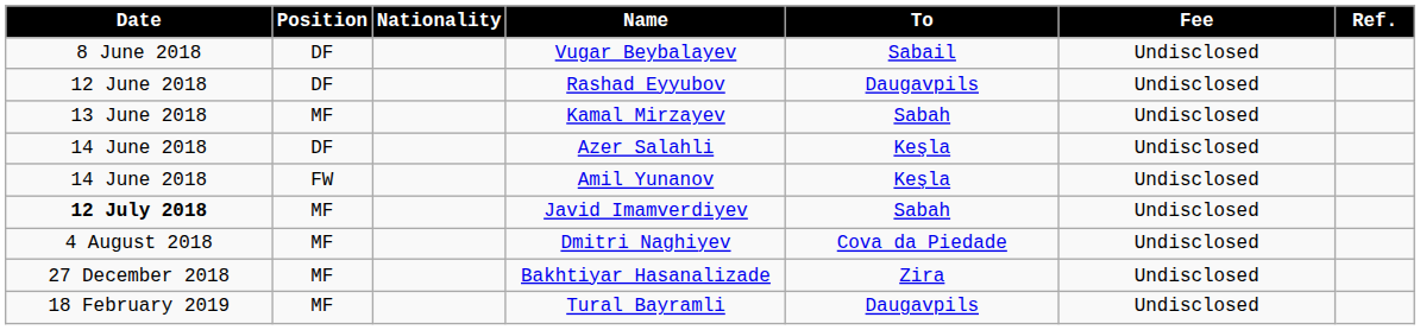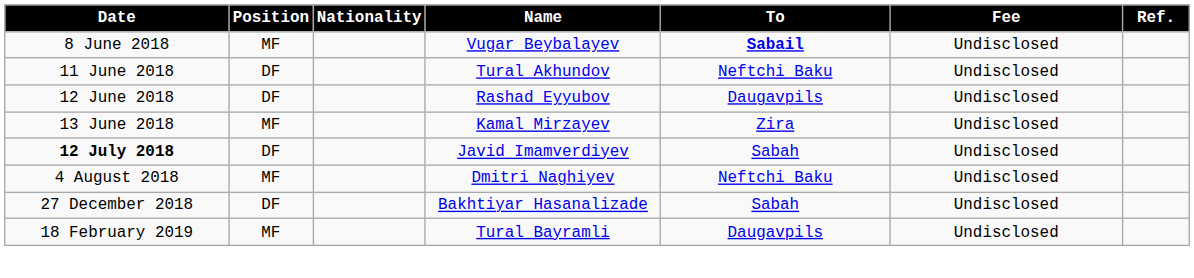Vugar Beybalayev | Position: DF -> MF
Vugar Beybalayev | To: normal -> bold
+ row: 11 June 2018 | DF | Tural Akhundov | Neftchi Baku | Undisclosed
Kamal Mirzayev | To: Sabah -> Zira
- row: 14 June 2018 | DF | Azer Salahli | Keşla | Undisclosed
- row: 14 June 2018 | FW | Amil Yunanov | Keşla | Undisclosed
Javid Imamverdiyev | Position: MF -> DF
Dmitri Naghiyev | To: Cova da Piedade -> Neftchi Baku
Bakhtiyar Hasanalizade | Position: MF -> DF
Bakhtiyar Hasanalizade | To: Zira -> Sabah
